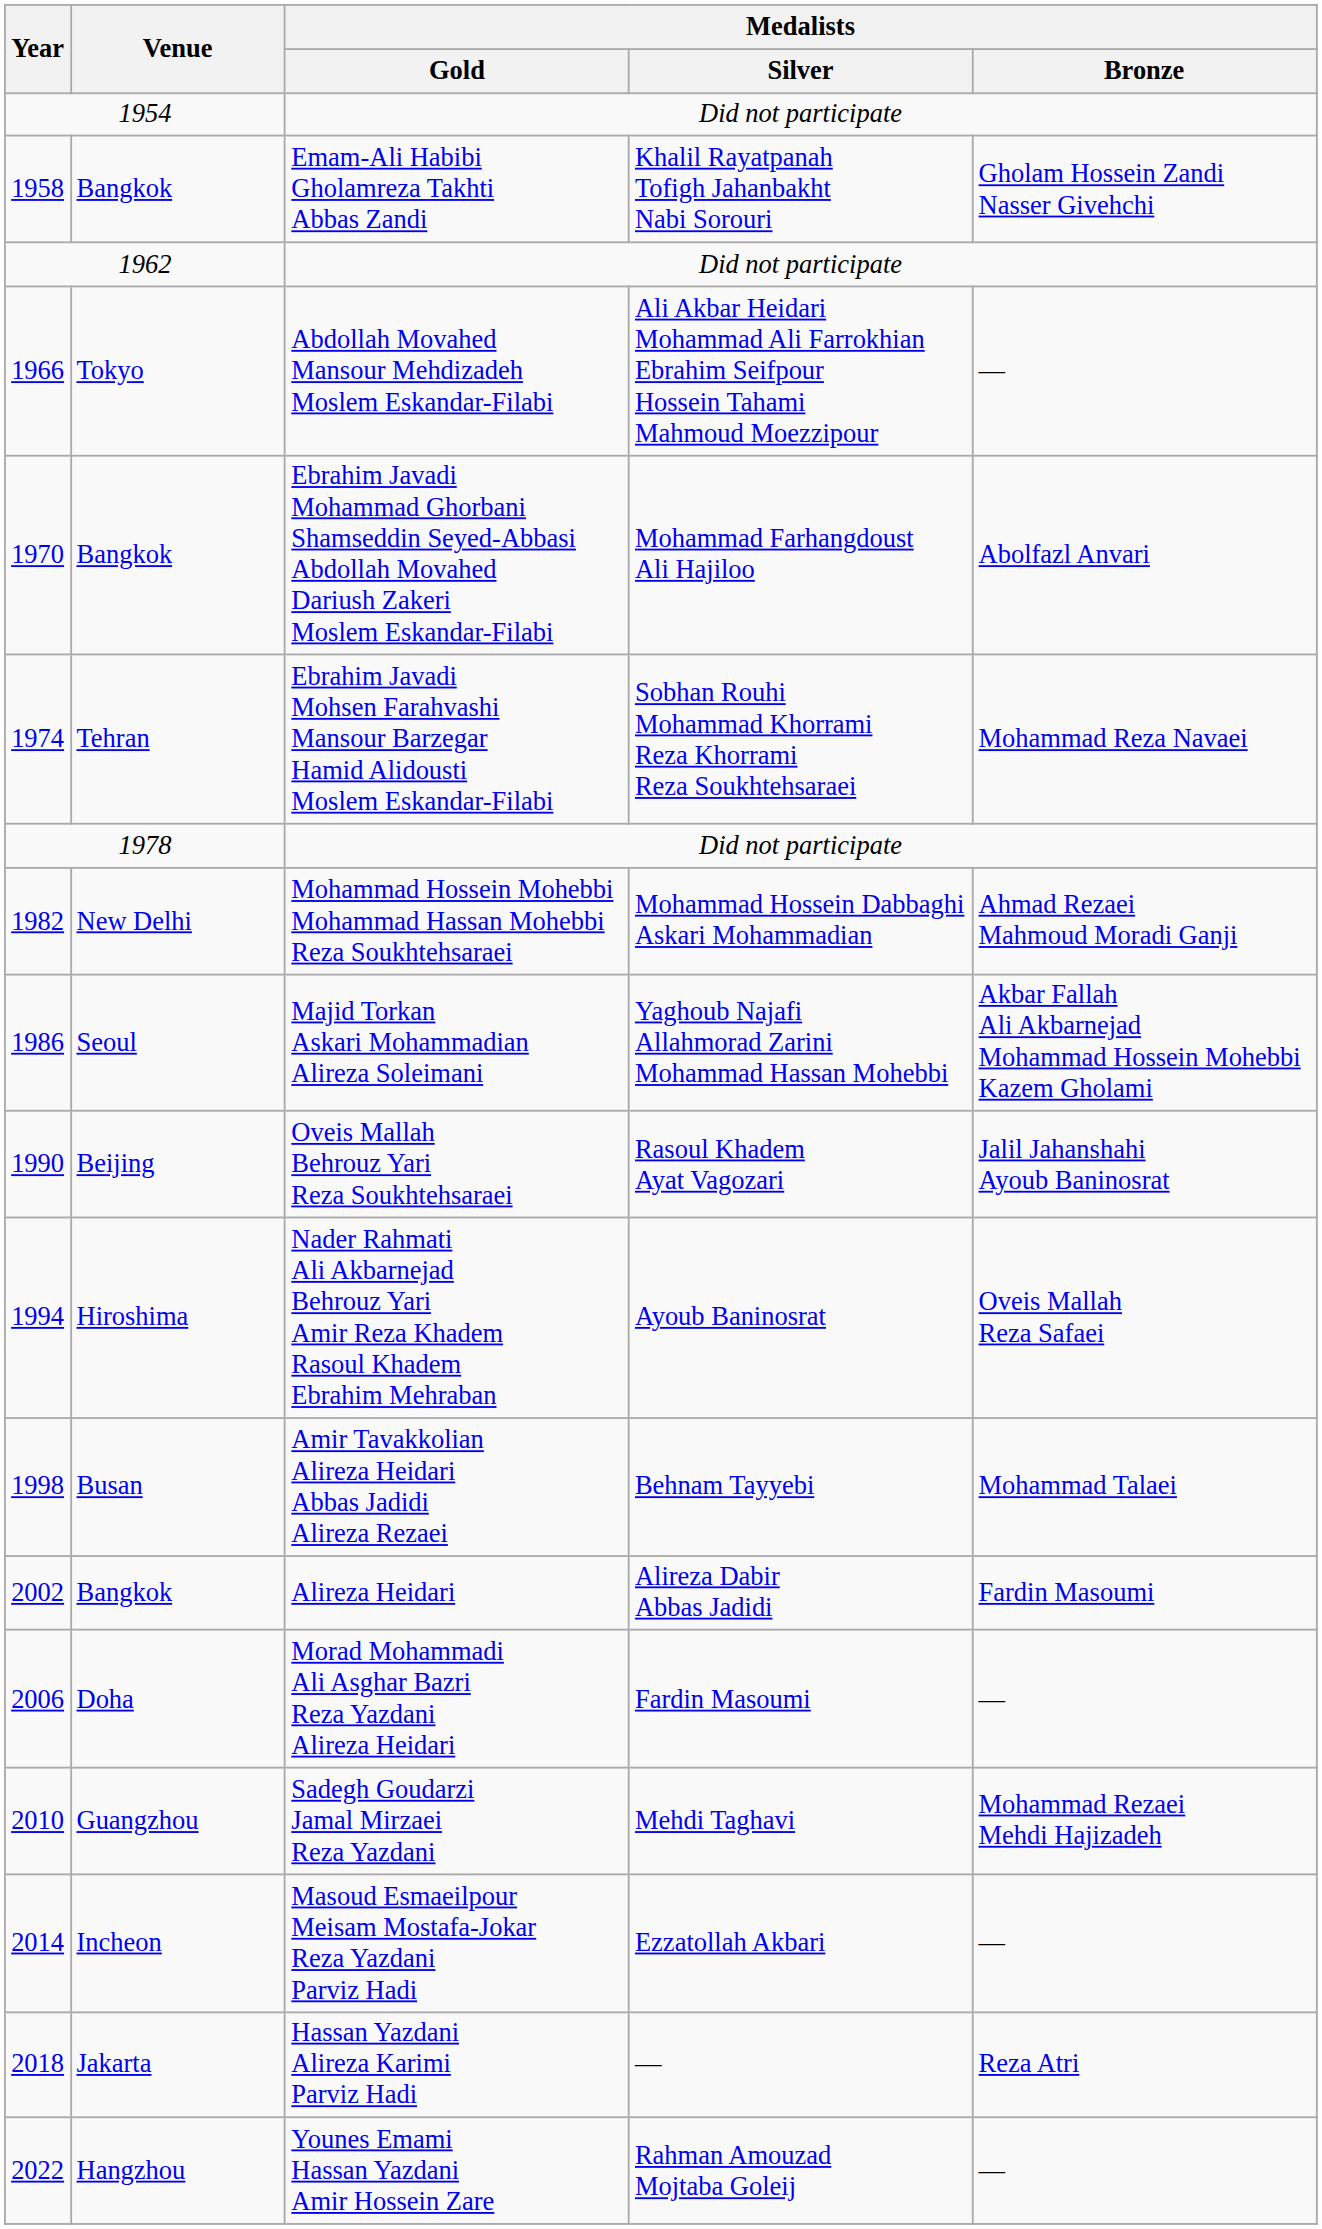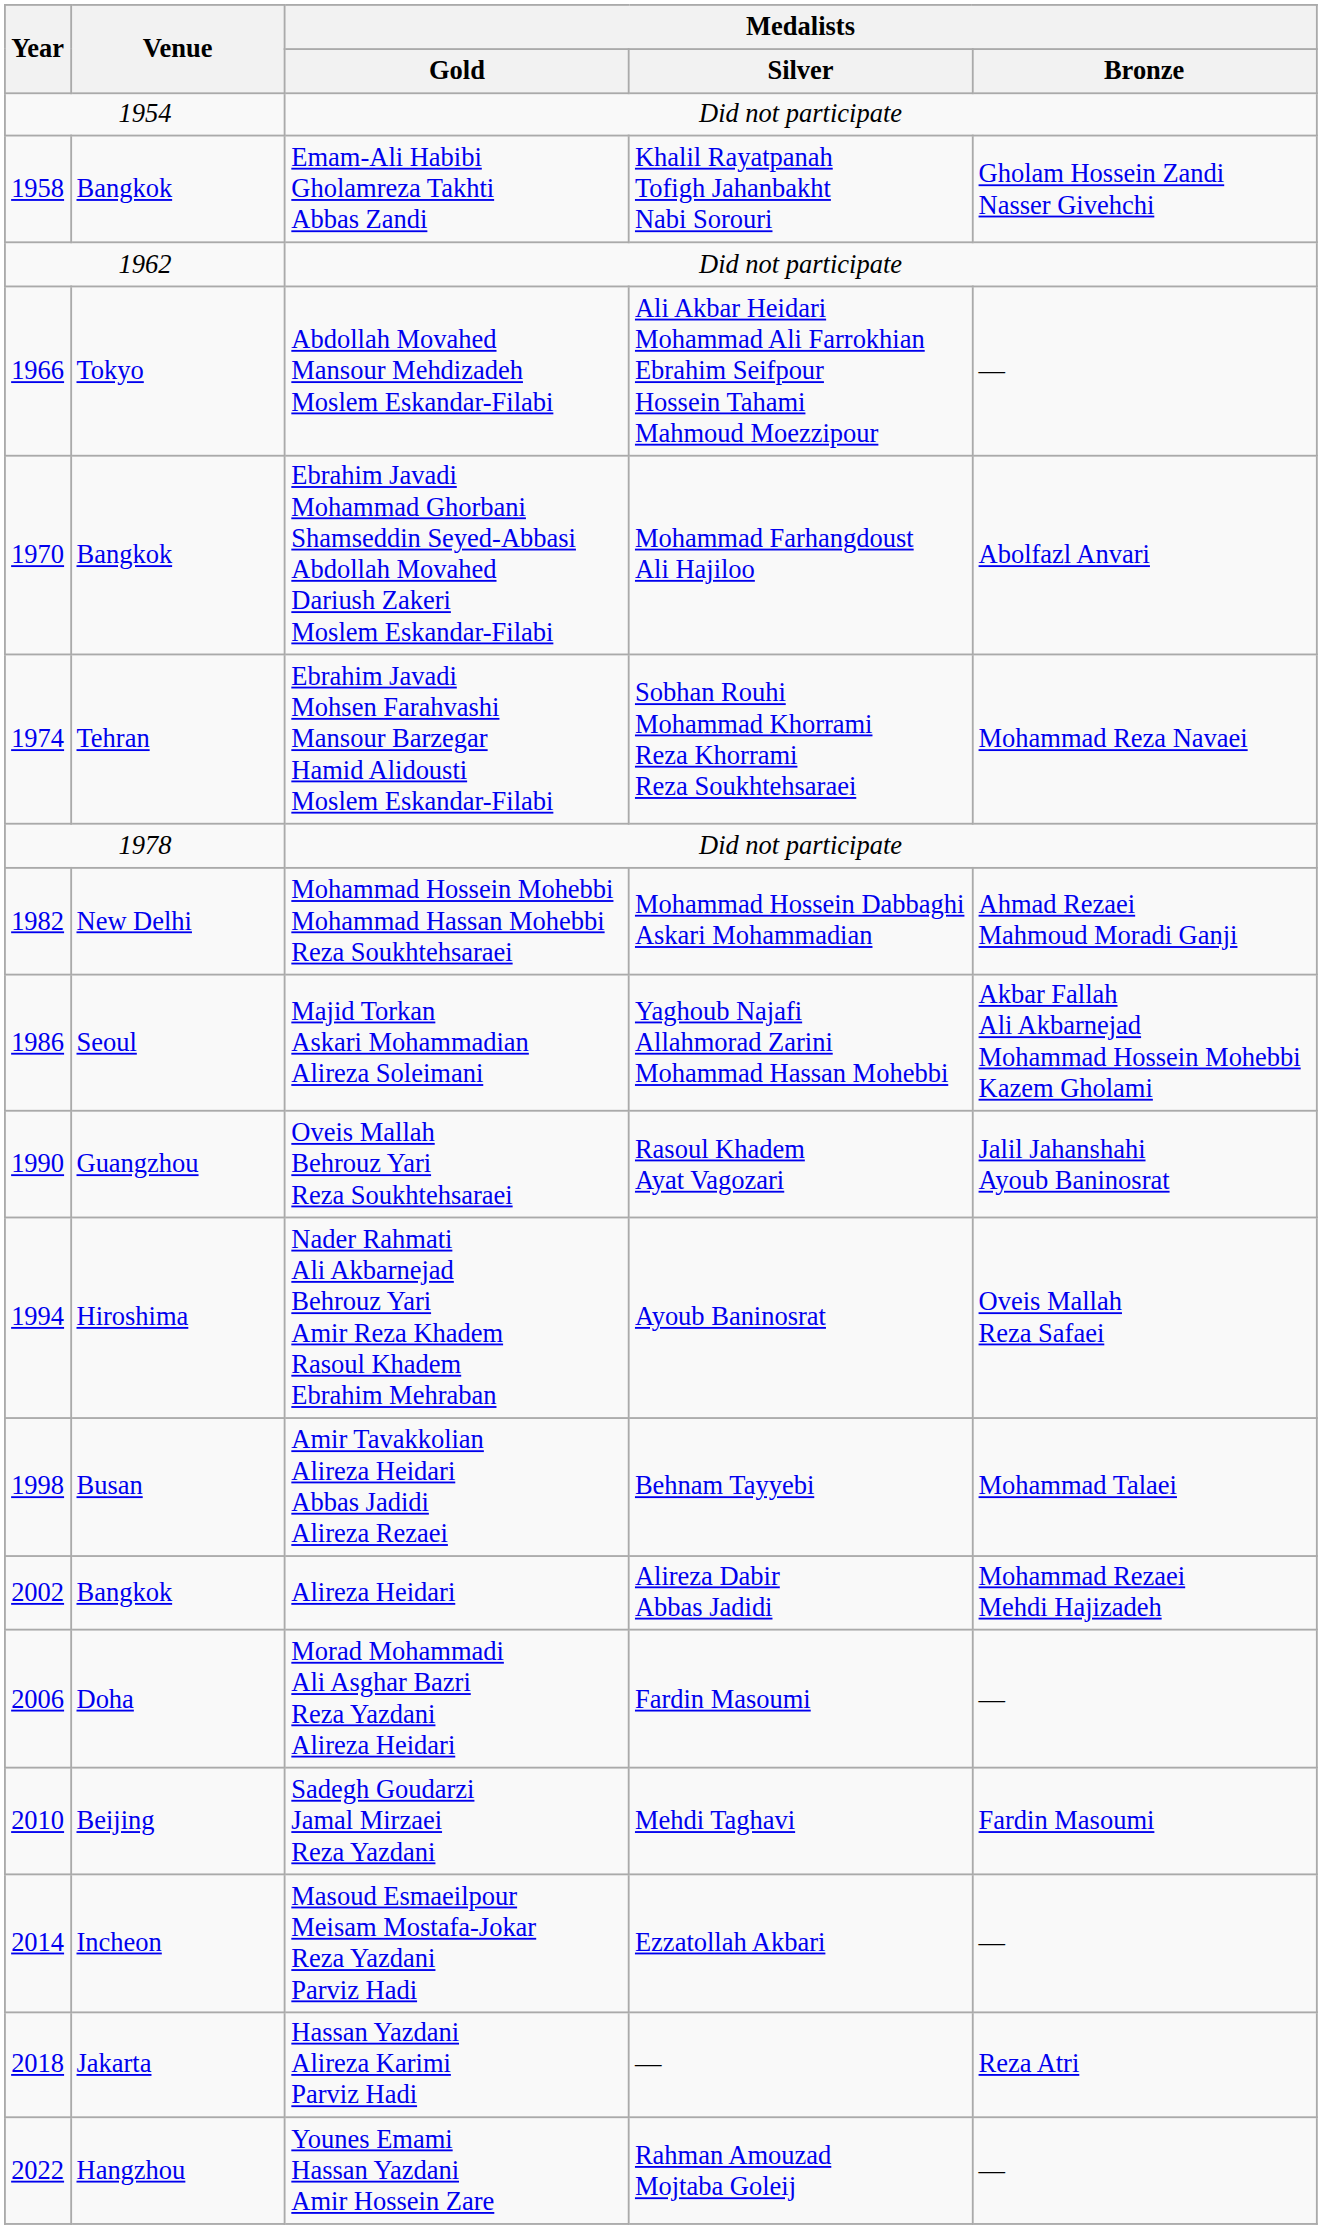1990 | Venue: Beijing -> Guangzhou
2002 | Medalists / Bronze: Fardin Masoumi -> Mohammad Rezaei Mehdi Hajizadeh
2010 | Venue: Guangzhou -> Beijing
2010 | Medalists / Bronze: Mohammad Rezaei Mehdi Hajizadeh -> Fardin Masoumi
